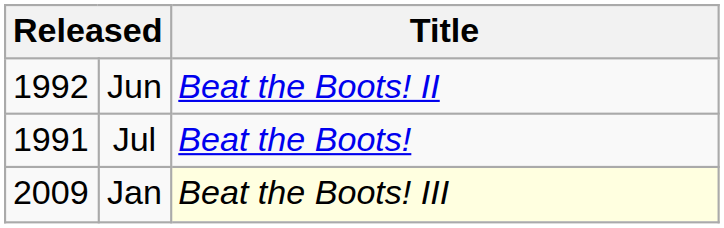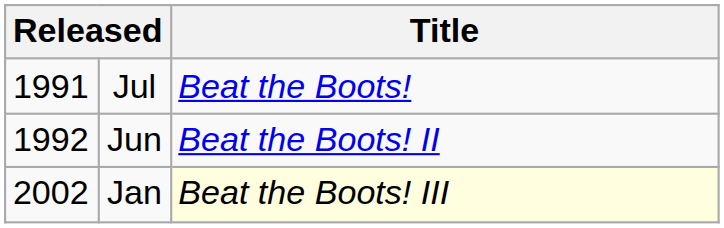rows swapped: Jul <-> Jun
Jan | column 1: 2009 -> 2002
